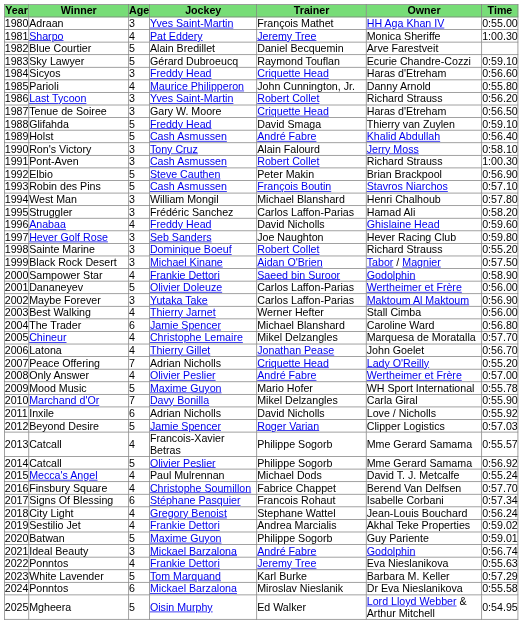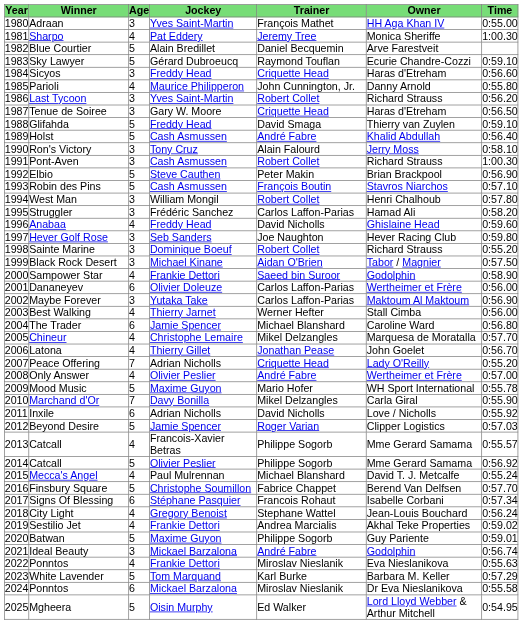West Man | Trainer: Michael Blanshard -> Robert Collet
Dananeyev | Age: 5 -> 6
Mecca's Angel | Trainer: Michael Dods -> Michael Blanshard
Finsbury Square | Age: 4 -> 5
2022 / Ponntos | Trainer: Jeremy Tree -> Miroslav Nieslanik
